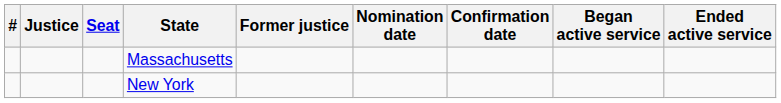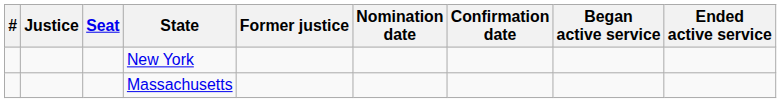rows swapped: Massachusetts <-> New York
